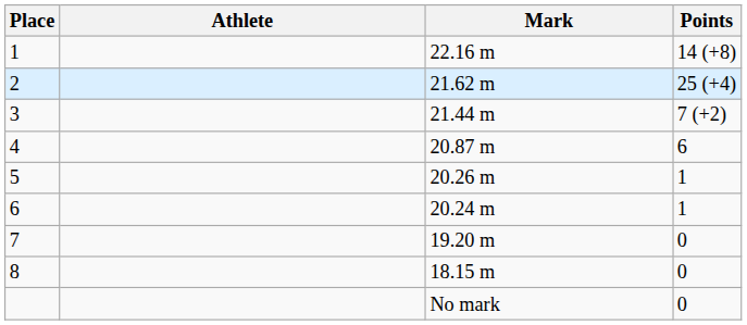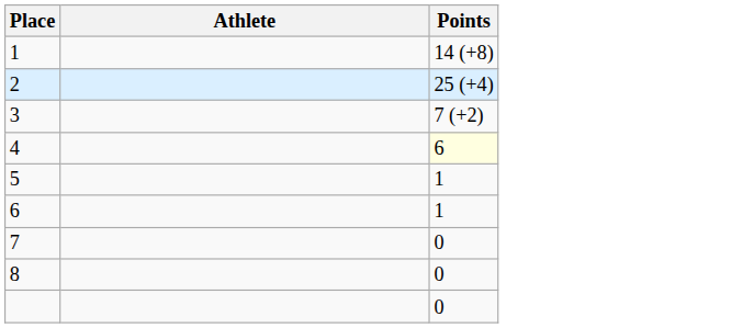- column: Mark | 22.16 m | 21.62 m | 21.44 m | 20.87 m | 20.26 m | 20.24 m | 19.20 m | 18.15 m | No mark
4 | Points: no background -> lightyellow background
